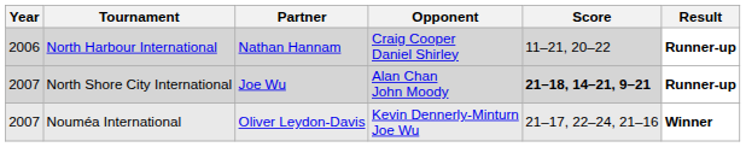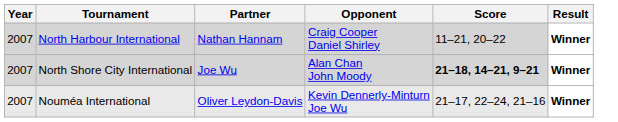North Harbour International | Year: 2006 -> 2007
North Harbour International | Result: Runner-up -> Winner
North Shore City International | Result: Runner-up -> Winner
